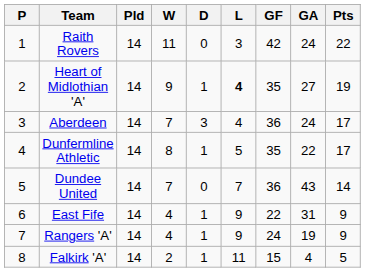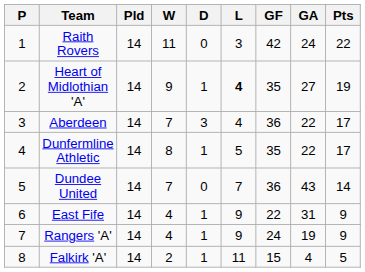Aberdeen | GA: 24 -> 22
